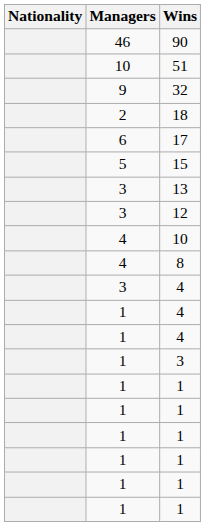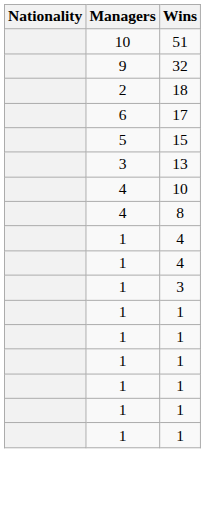- row: 46 | 90
- row: 3 | 12
- row: 3 | 4
